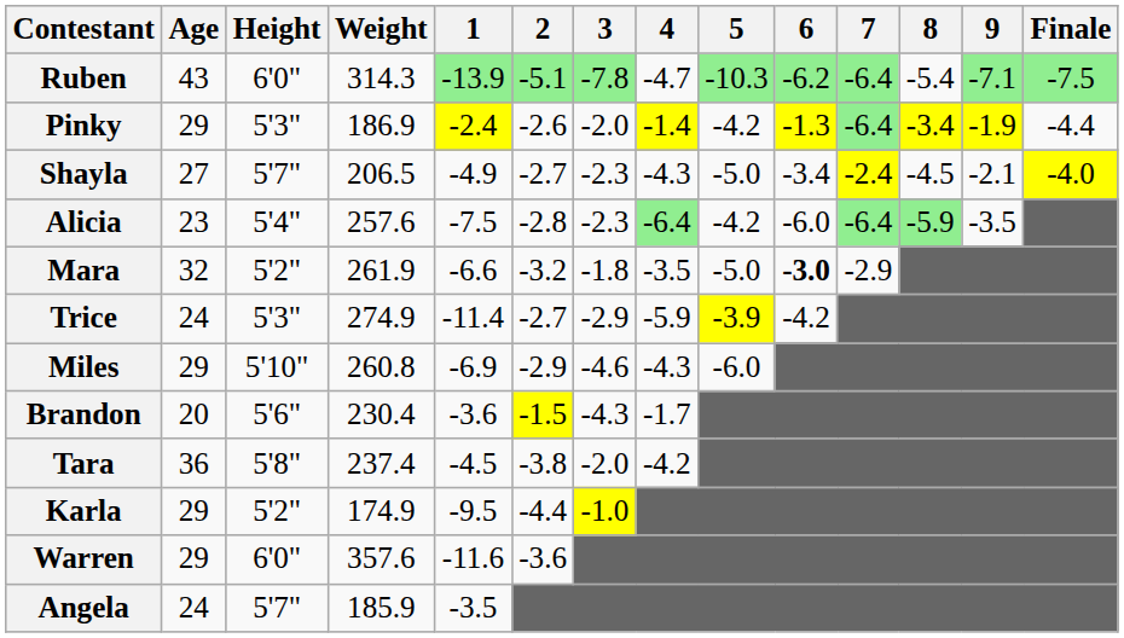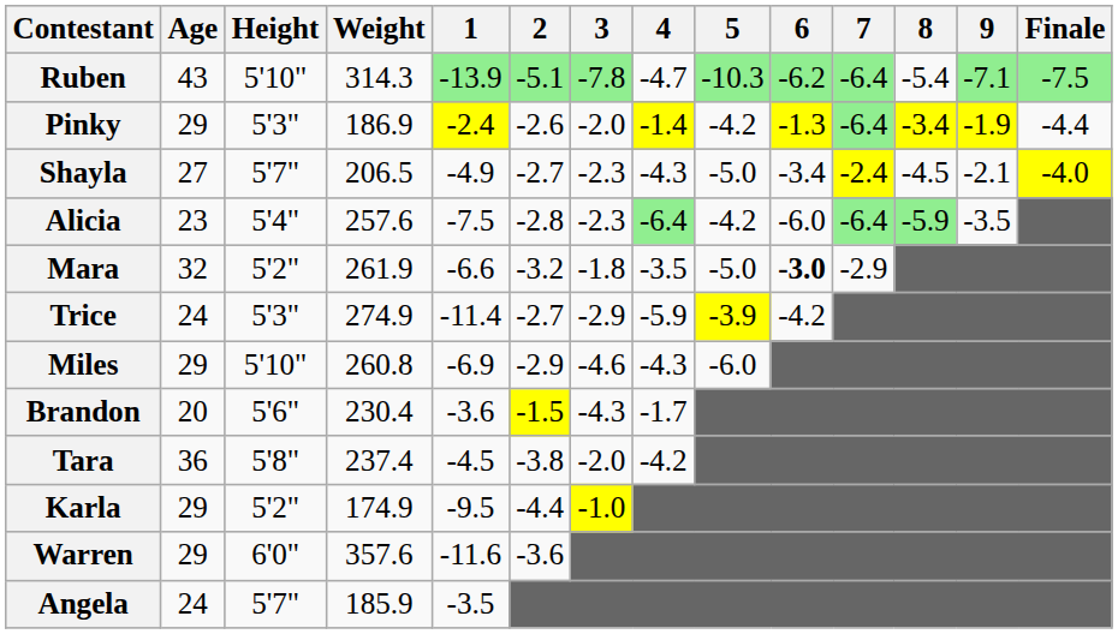Ruben | Height: 6'0" -> 5'10"
